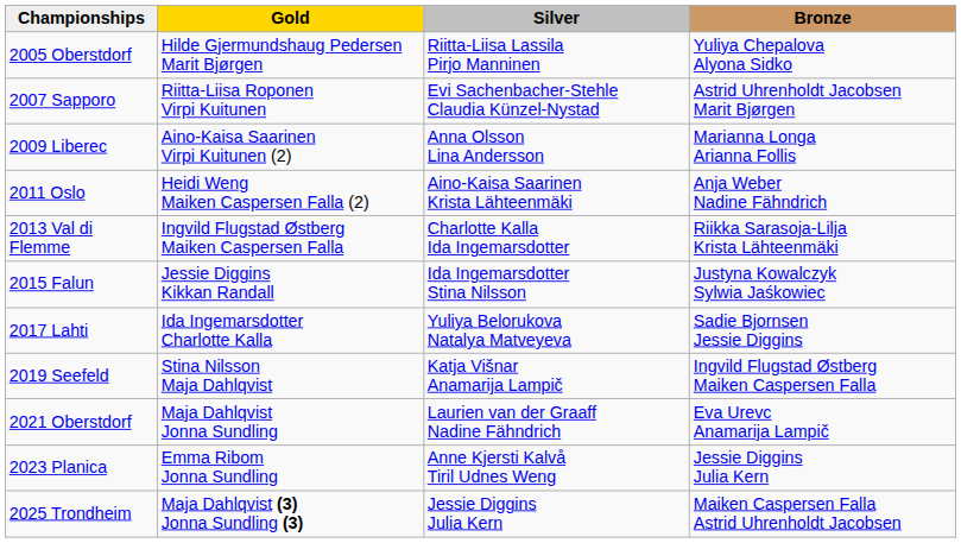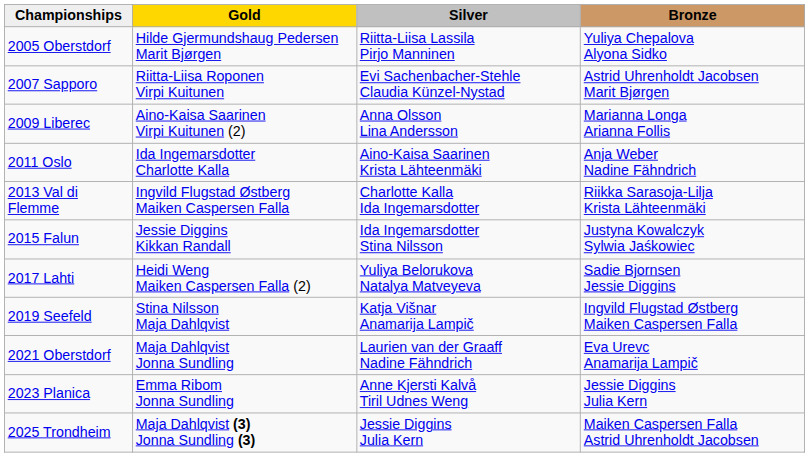2011 Oslo | Gold: Heidi Weng Maiken Caspersen Falla (2) -> Ida Ingemarsdotter Charlotte Kalla
2017 Lahti | Gold: Ida Ingemarsdotter Charlotte Kalla -> Heidi Weng Maiken Caspersen Falla (2)
